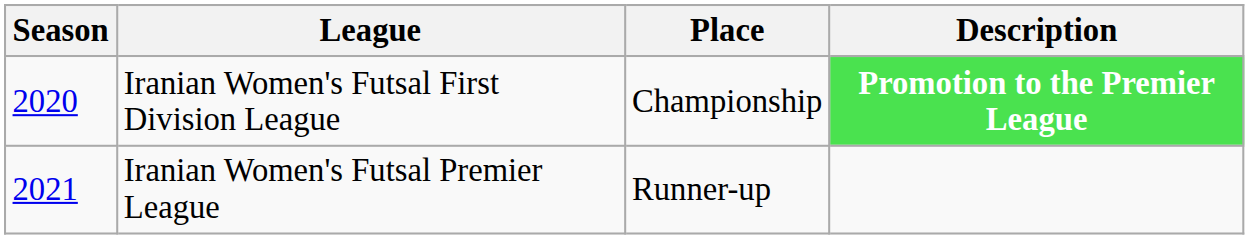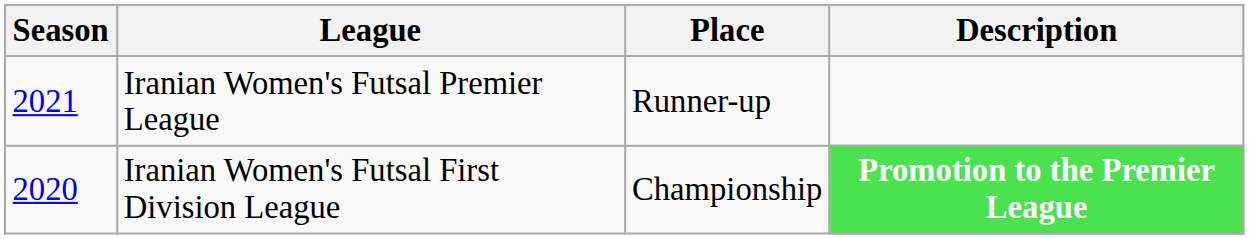rows swapped: Iranian Women's Futsal First Division League <-> Iranian Women's Futsal Premier League
